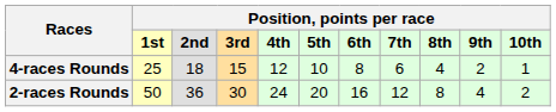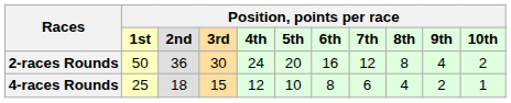rows swapped: 4-races Rounds <-> 2-races Rounds
